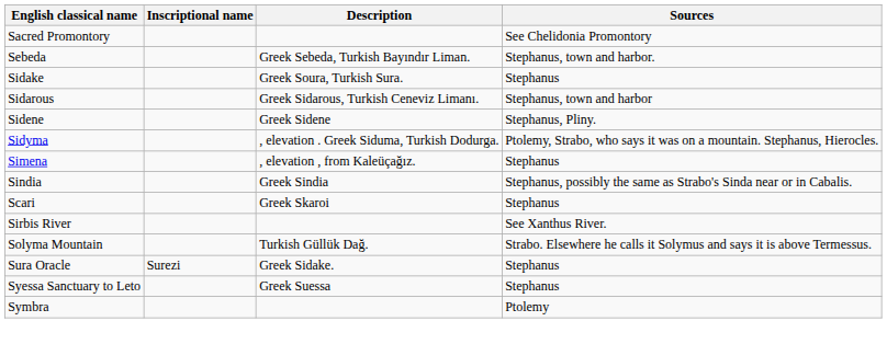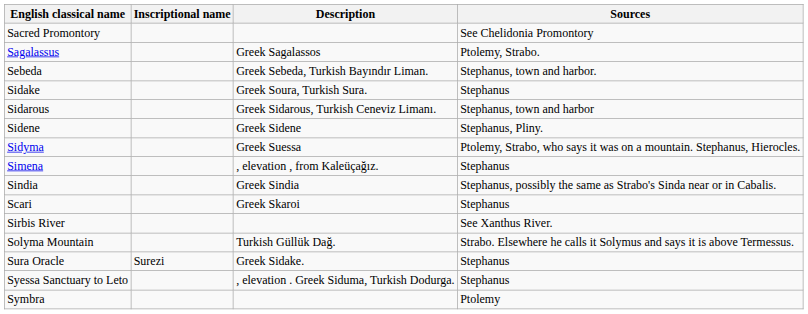+ row: Sagalassus | Greek Sagalassos | Ptolemy, Strabo.
Sidyma | Description: , elevation . Greek Siduma, Turkish Dodurga. -> Greek Suessa
Syessa Sanctuary to Leto | Description: Greek Suessa -> , elevation . Greek Siduma, Turkish Dodurga.
